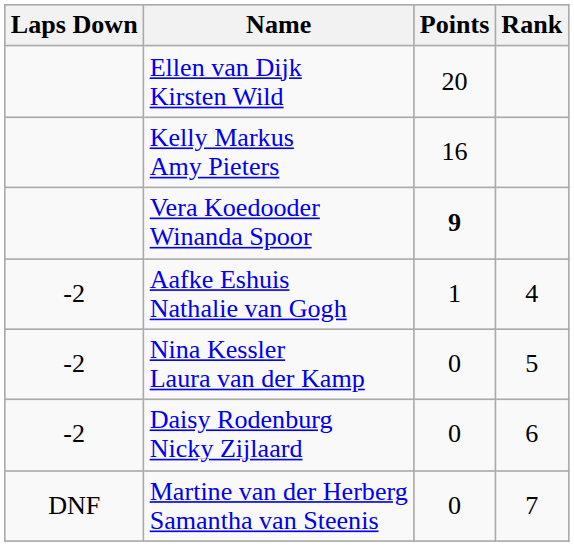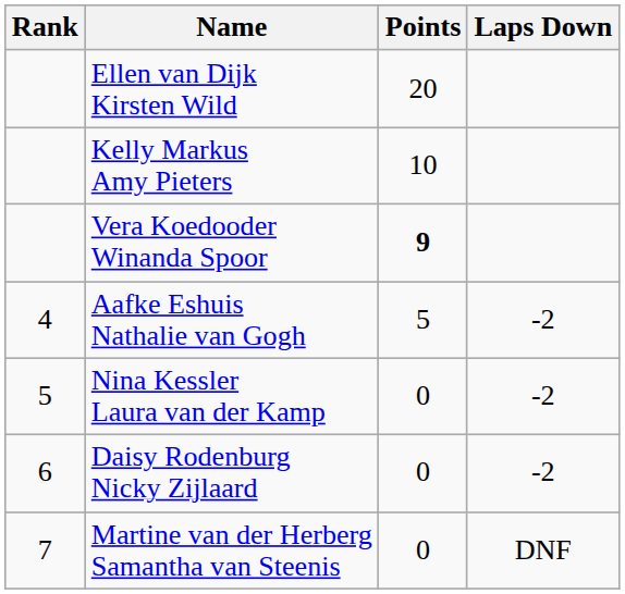columns swapped: Rank <-> Laps Down
Kelly Markus Amy Pieters | Points: 16 -> 10
Aafke Eshuis Nathalie van Gogh | Points: 1 -> 5
